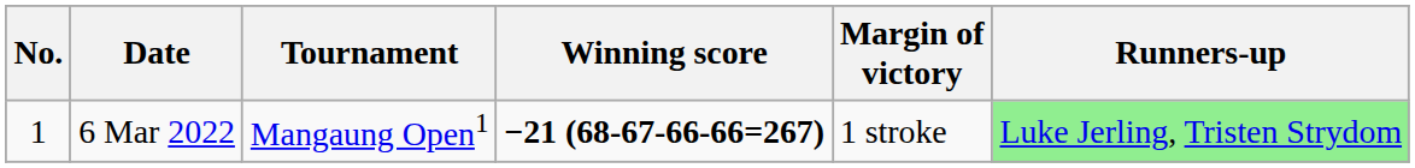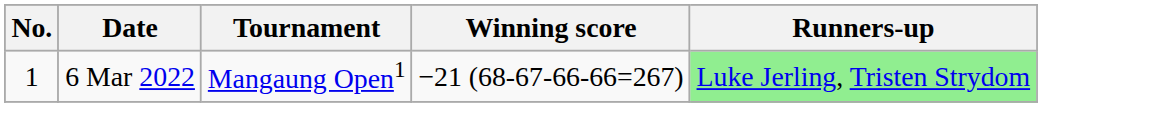- column: Margin of victory | 1 stroke
6 Mar 2022 | Winning score: bold -> normal
